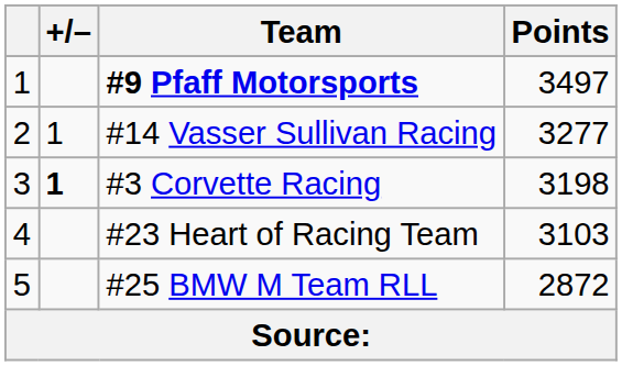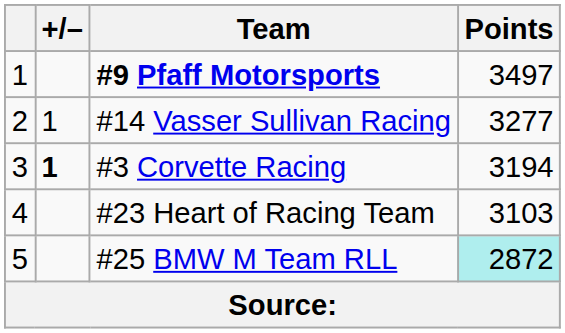#3 Corvette Racing | Points: 3198 -> 3194
#25 BMW M Team RLL | Points: no background -> paleturquoise background
